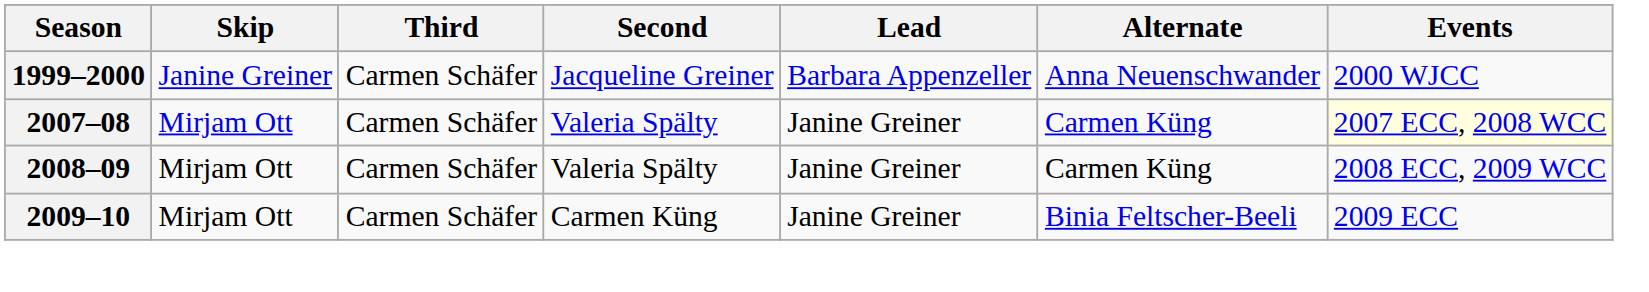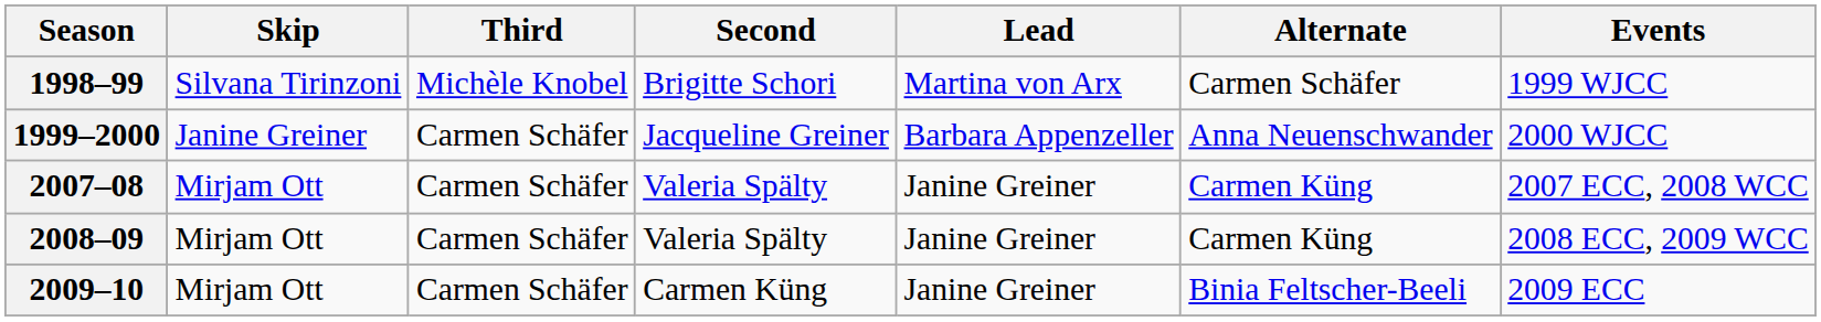+ row: 1998–99 | Silvana Tirinzoni | Michèle Knobel | Brigitte Schori | Martina von Arx | Carmen Schäfer | 1999 WJCC
2007–08 | Events: lightyellow background -> no background
